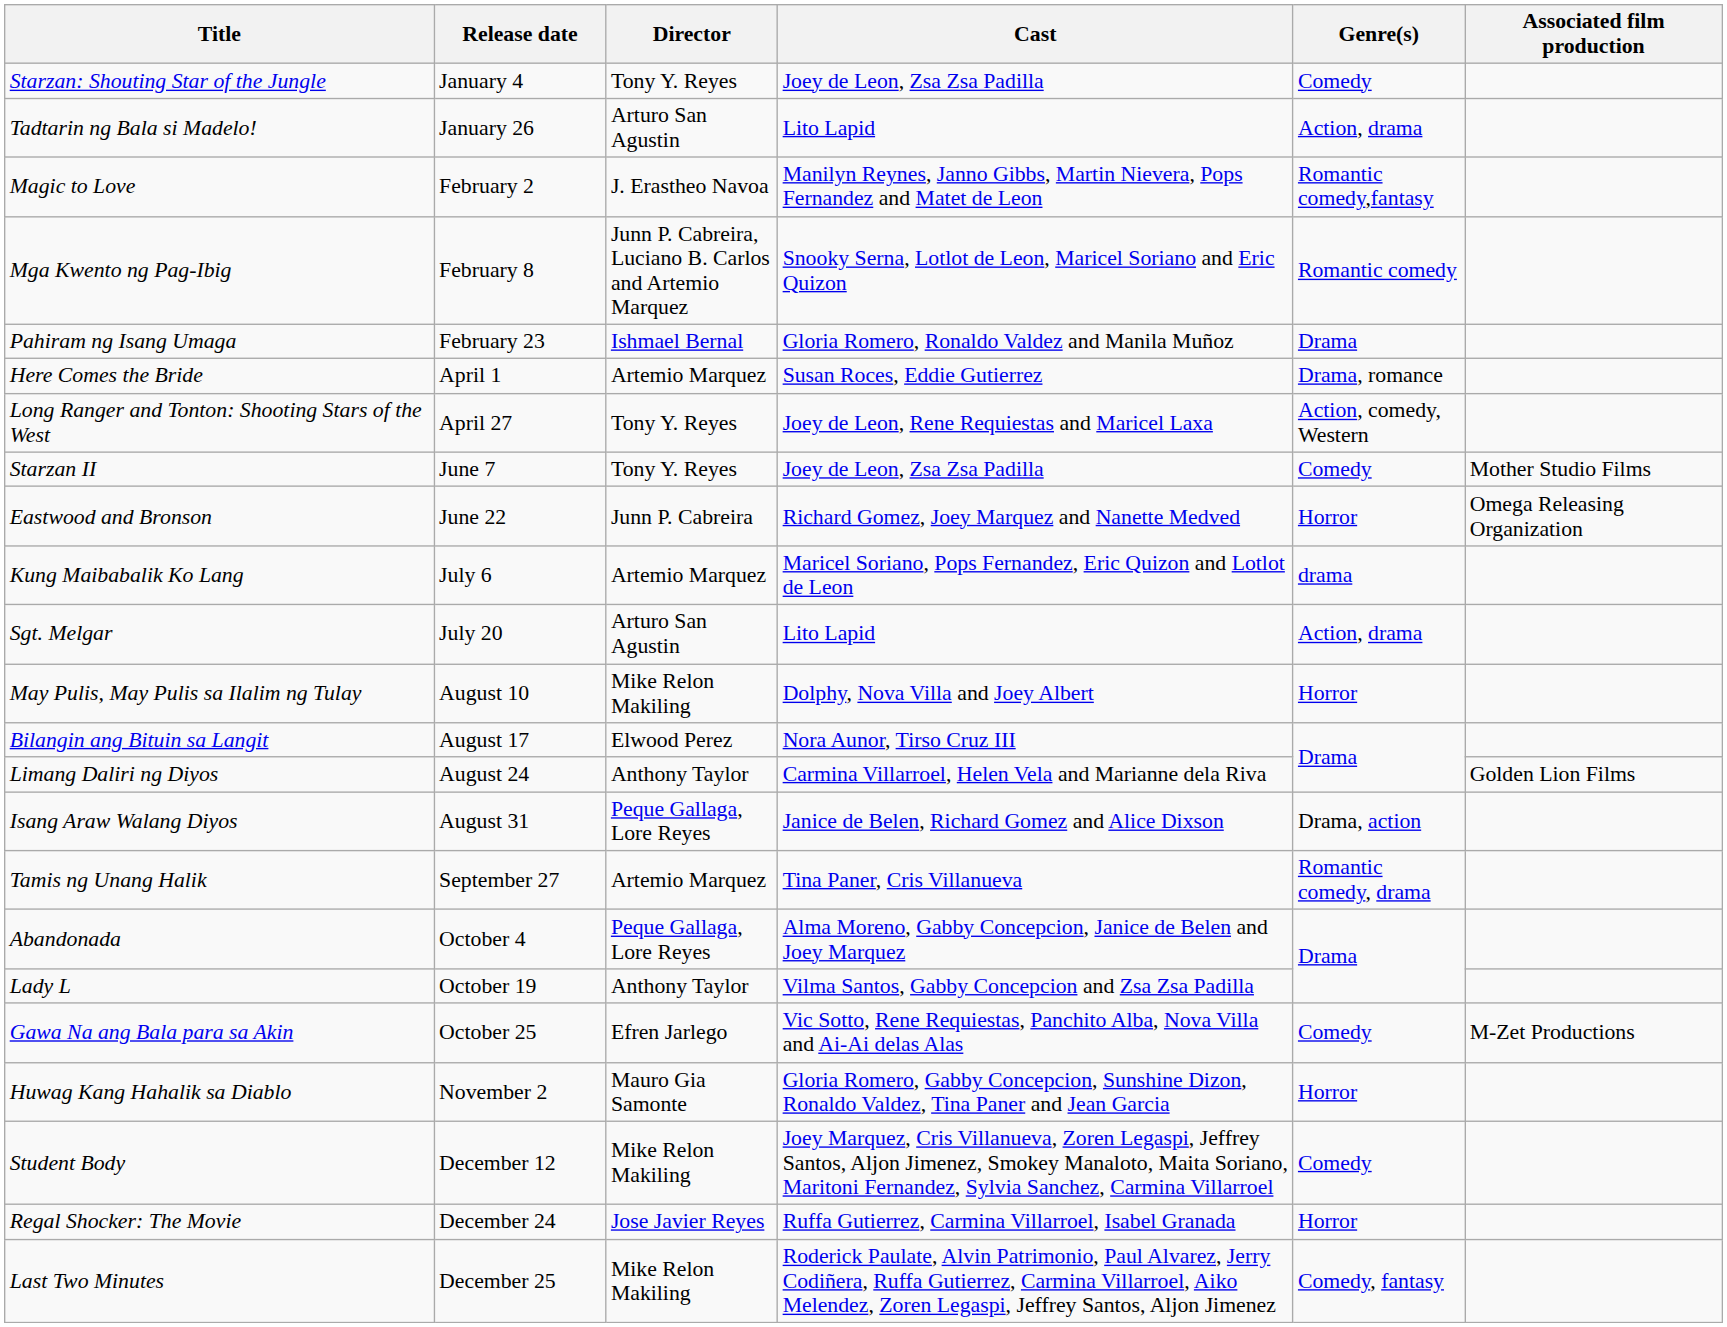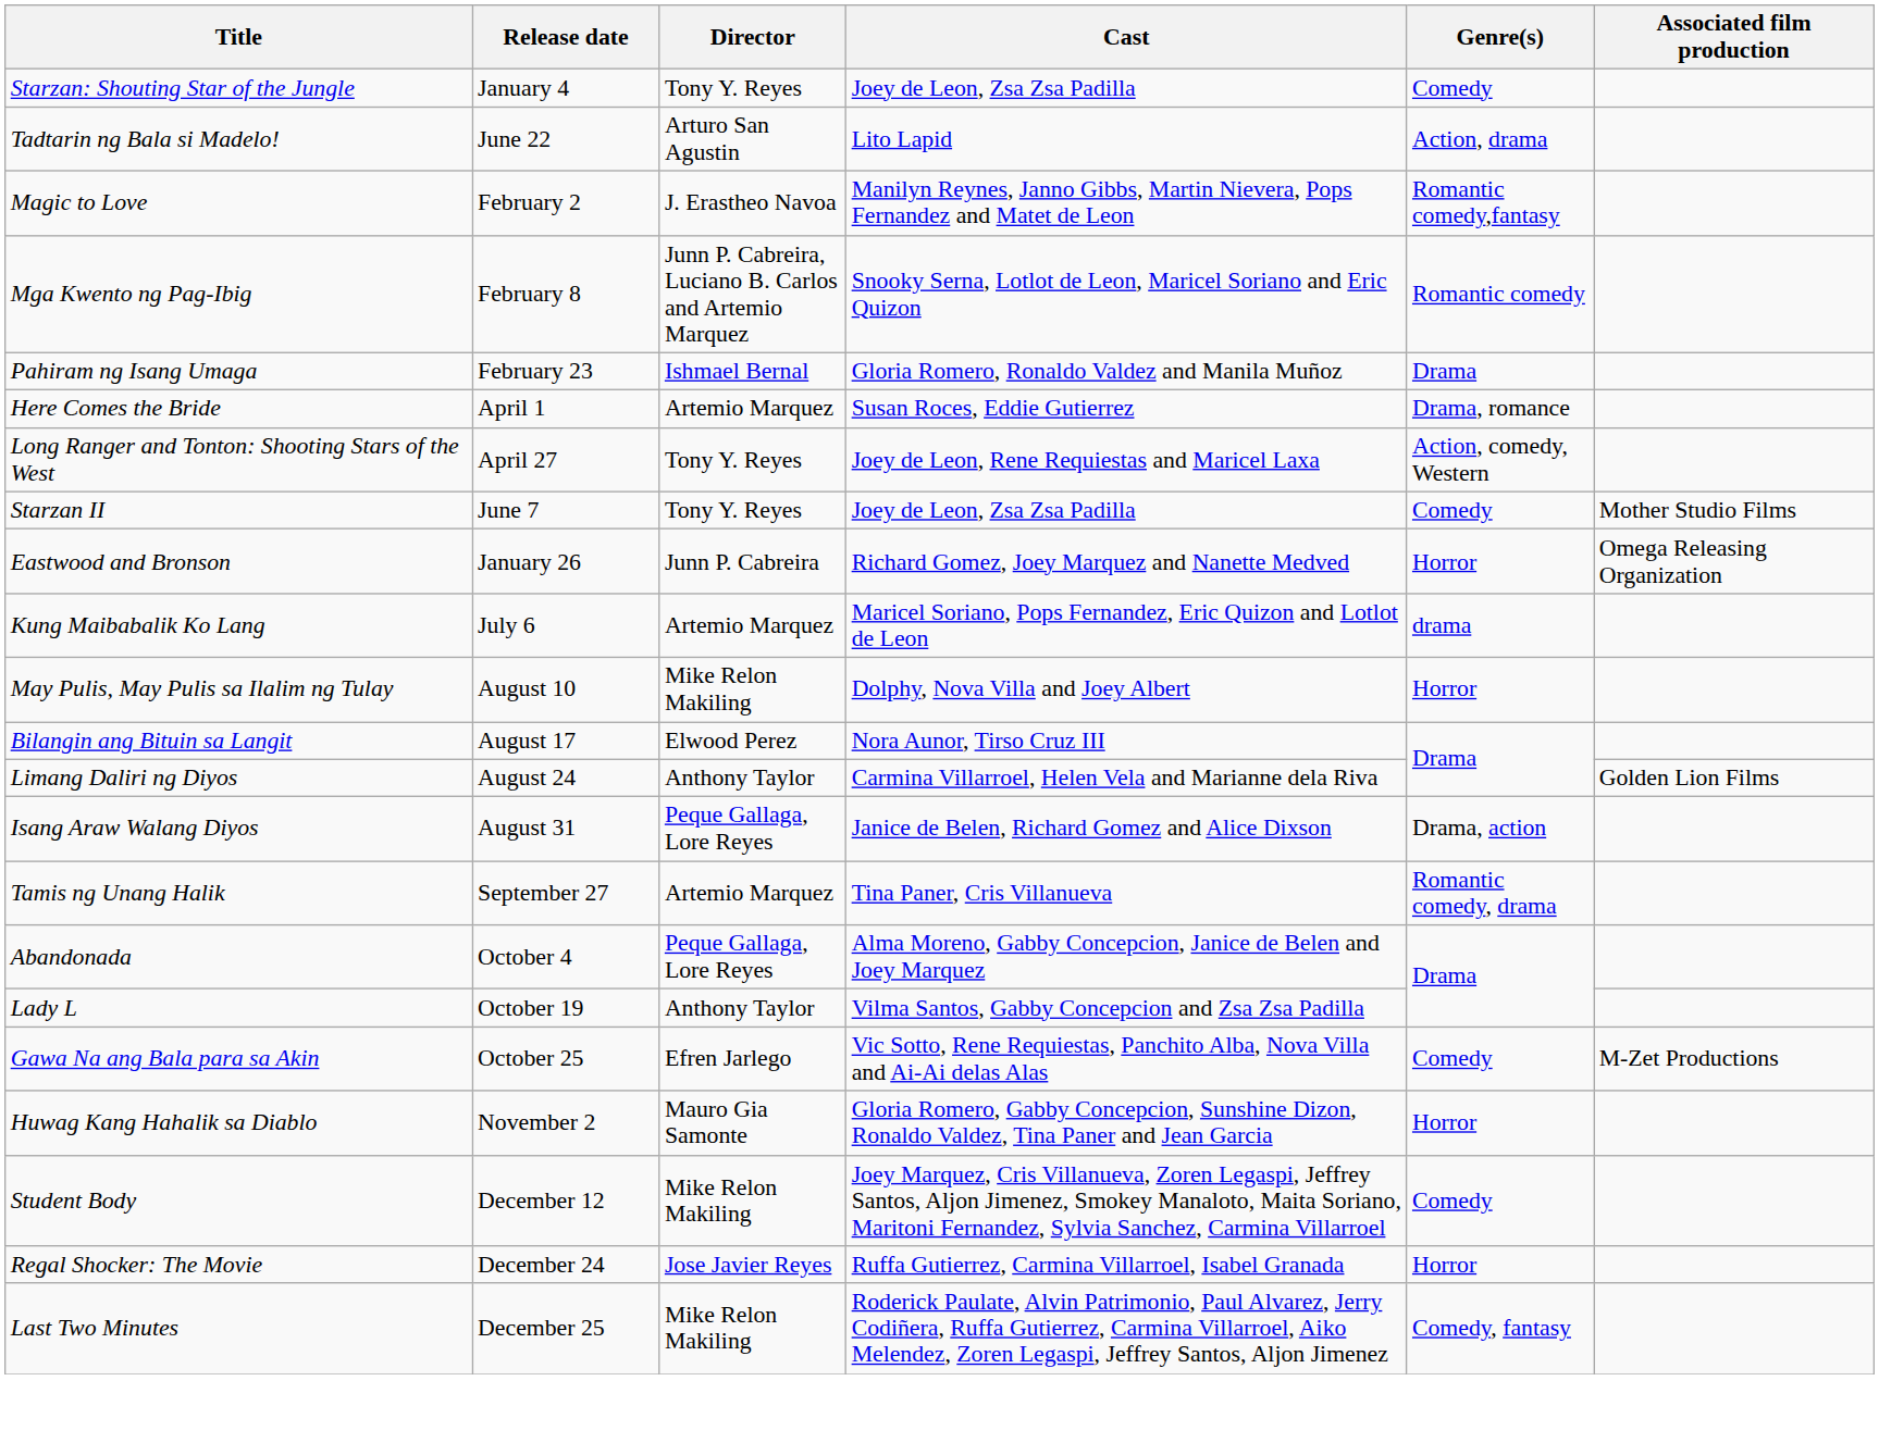Tadtarin ng Bala si Madelo! | Release date: January 26 -> June 22
Eastwood and Bronson | Release date: June 22 -> January 26
- row: Sgt. Melgar | July 20 | Arturo San Agustin | Lito Lapid | Action, drama
